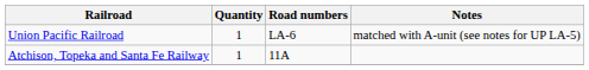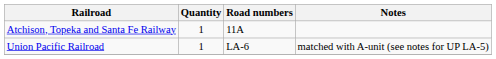rows swapped: Atchison, Topeka and Santa Fe Railway <-> Union Pacific Railroad
